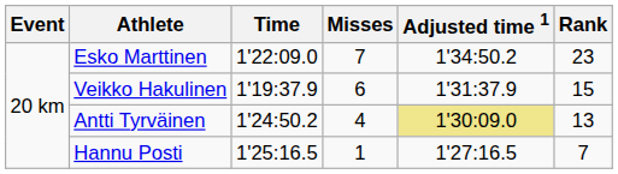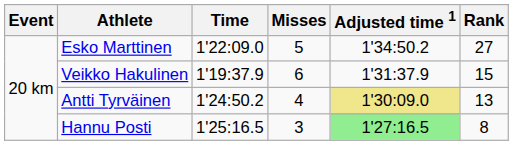Esko Marttinen | Misses: 7 -> 5
Esko Marttinen | Rank: 23 -> 27
Hannu Posti | Misses: 1 -> 3
Hannu Posti | Adjusted time 1: no background -> lightgreen background
Hannu Posti | Rank: 7 -> 8
